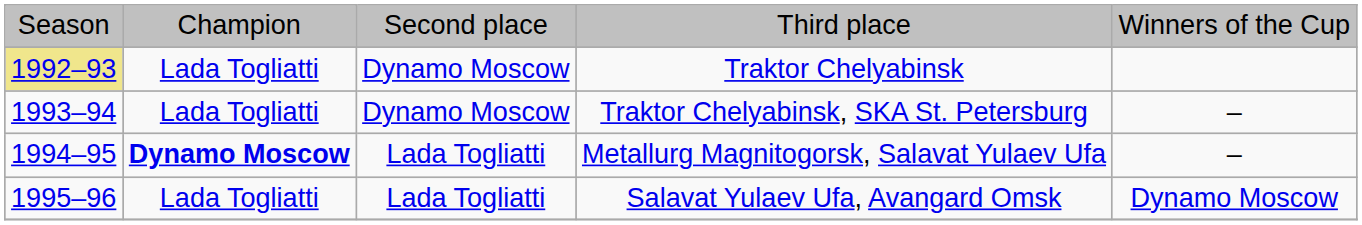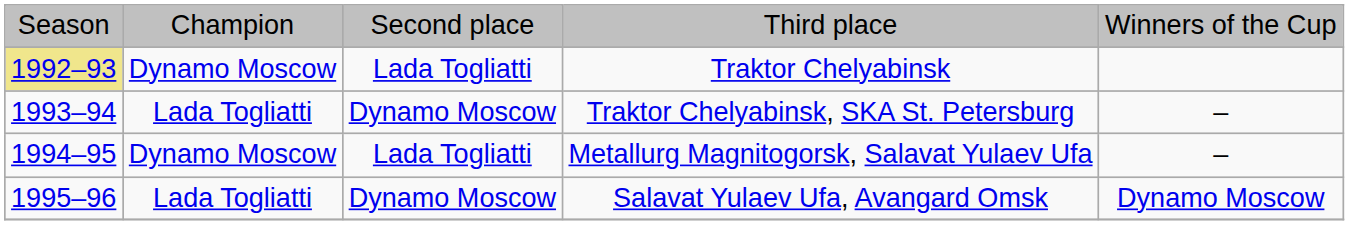Traktor Chelyabinsk | column 2: Lada Togliatti -> Dynamo Moscow
Traktor Chelyabinsk | column 3: Dynamo Moscow -> Lada Togliatti
Metallurg Magnitogorsk, Salavat Yulaev Ufa | column 2: bold -> normal
Salavat Yulaev Ufa, Avangard Omsk | column 3: Lada Togliatti -> Dynamo Moscow
